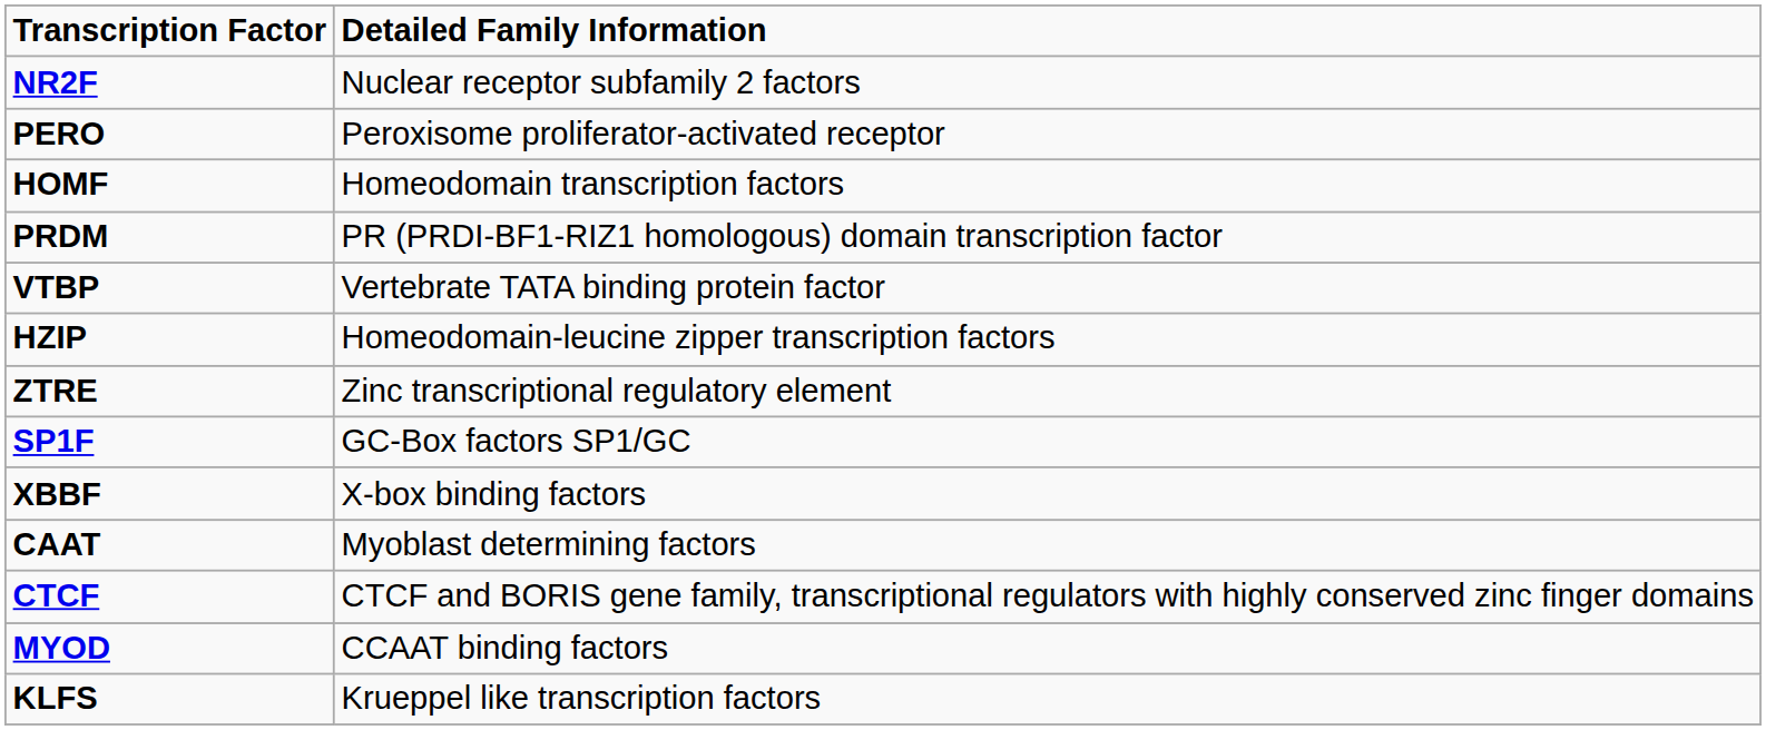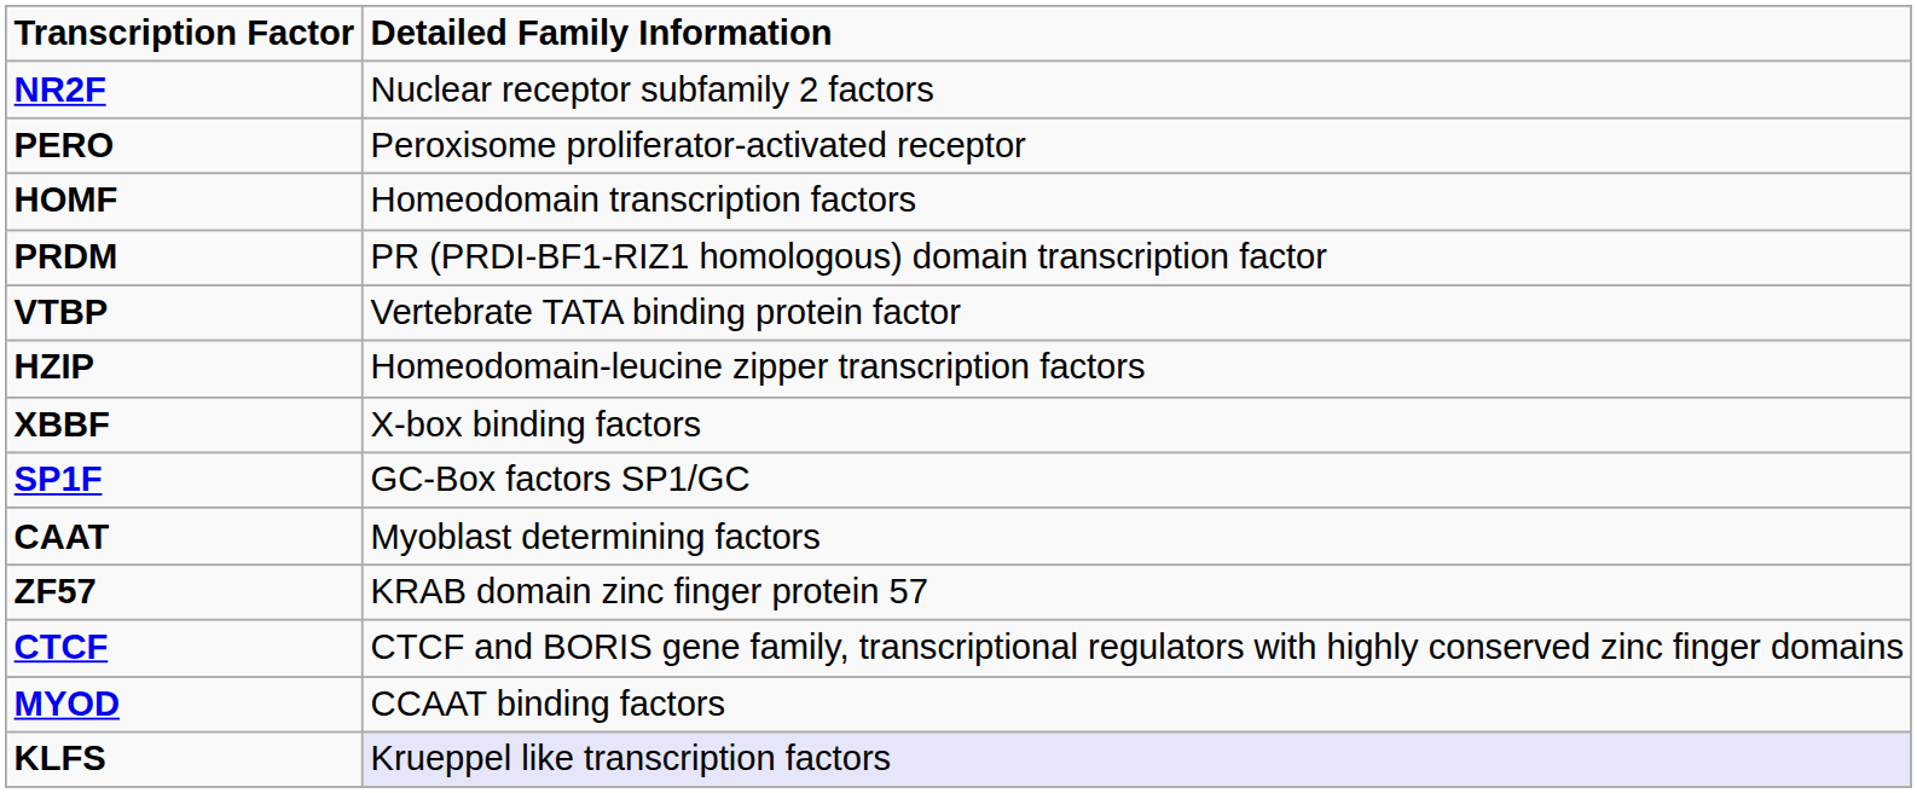- row: ZTRE | Zinc transcriptional regulatory element
rows swapped: XBBF <-> SP1F
+ row: ZF57 | KRAB domain zinc finger protein 57
KLFS | Detailed Family Information: no background -> lavender background
